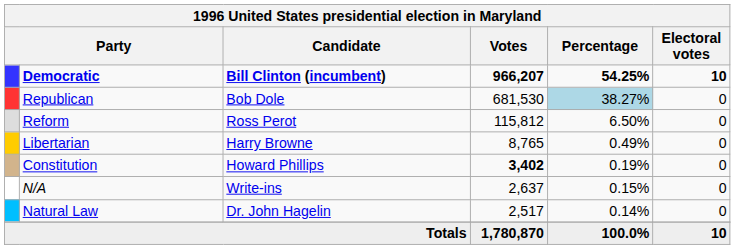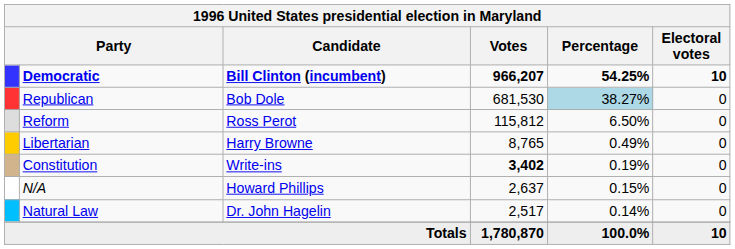Constitution | Candidate: Howard Phillips -> Write-ins
N/A | Candidate: Write-ins -> Howard Phillips
